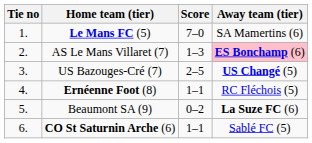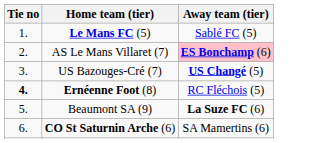- column: Score | 7–0 | 1–3 | 2–5 | 1–1 | 0–2 | 1–1
Le Mans FC (5) | Away team (tier): SA Mamertins (6) -> Sablé FC (5)
Ernéenne Foot (8) | Tie no: normal -> bold
CO St Saturnin Arche (6) | Away team (tier): Sablé FC (5) -> SA Mamertins (6)
